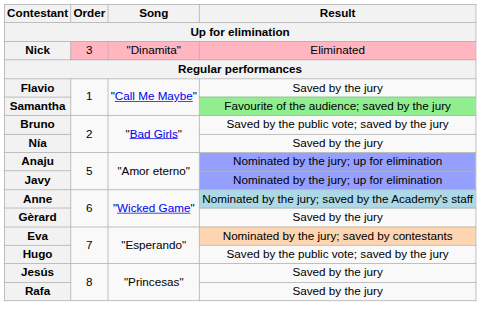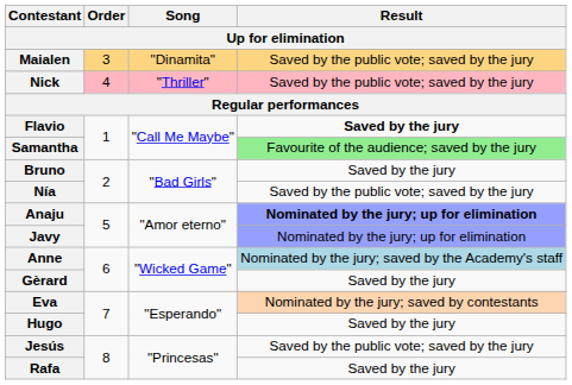+ row: Maialen | 3 | "Dinamita" | Saved by the public vote; saved by the jury
Nick | Order: 3 -> 4
Nick | Song: "Dinamita" -> "Thriller"
Nick | Result: Eliminated -> Saved by the public vote; saved by the jury
Flavio | Result: normal -> bold
Bruno | Result: Saved by the public vote; saved by the jury -> Saved by the jury
Nía | Result: Saved by the jury -> Saved by the public vote; saved by the jury
Anaju | Result: normal -> bold
Hugo | Result: Saved by the public vote; saved by the jury -> Saved by the jury
Jesús | Result: Saved by the jury -> Saved by the public vote; saved by the jury
